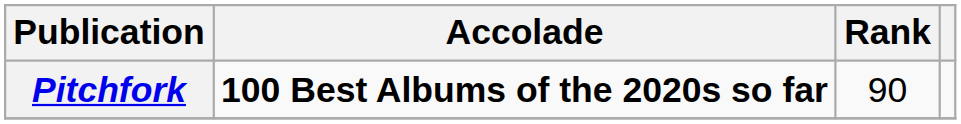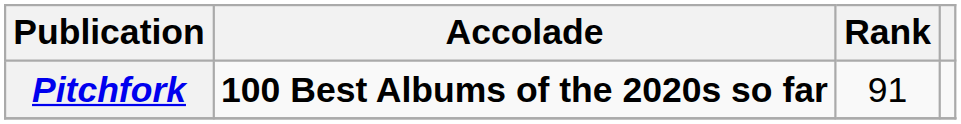Pitchfork | Rank: 90 -> 91
